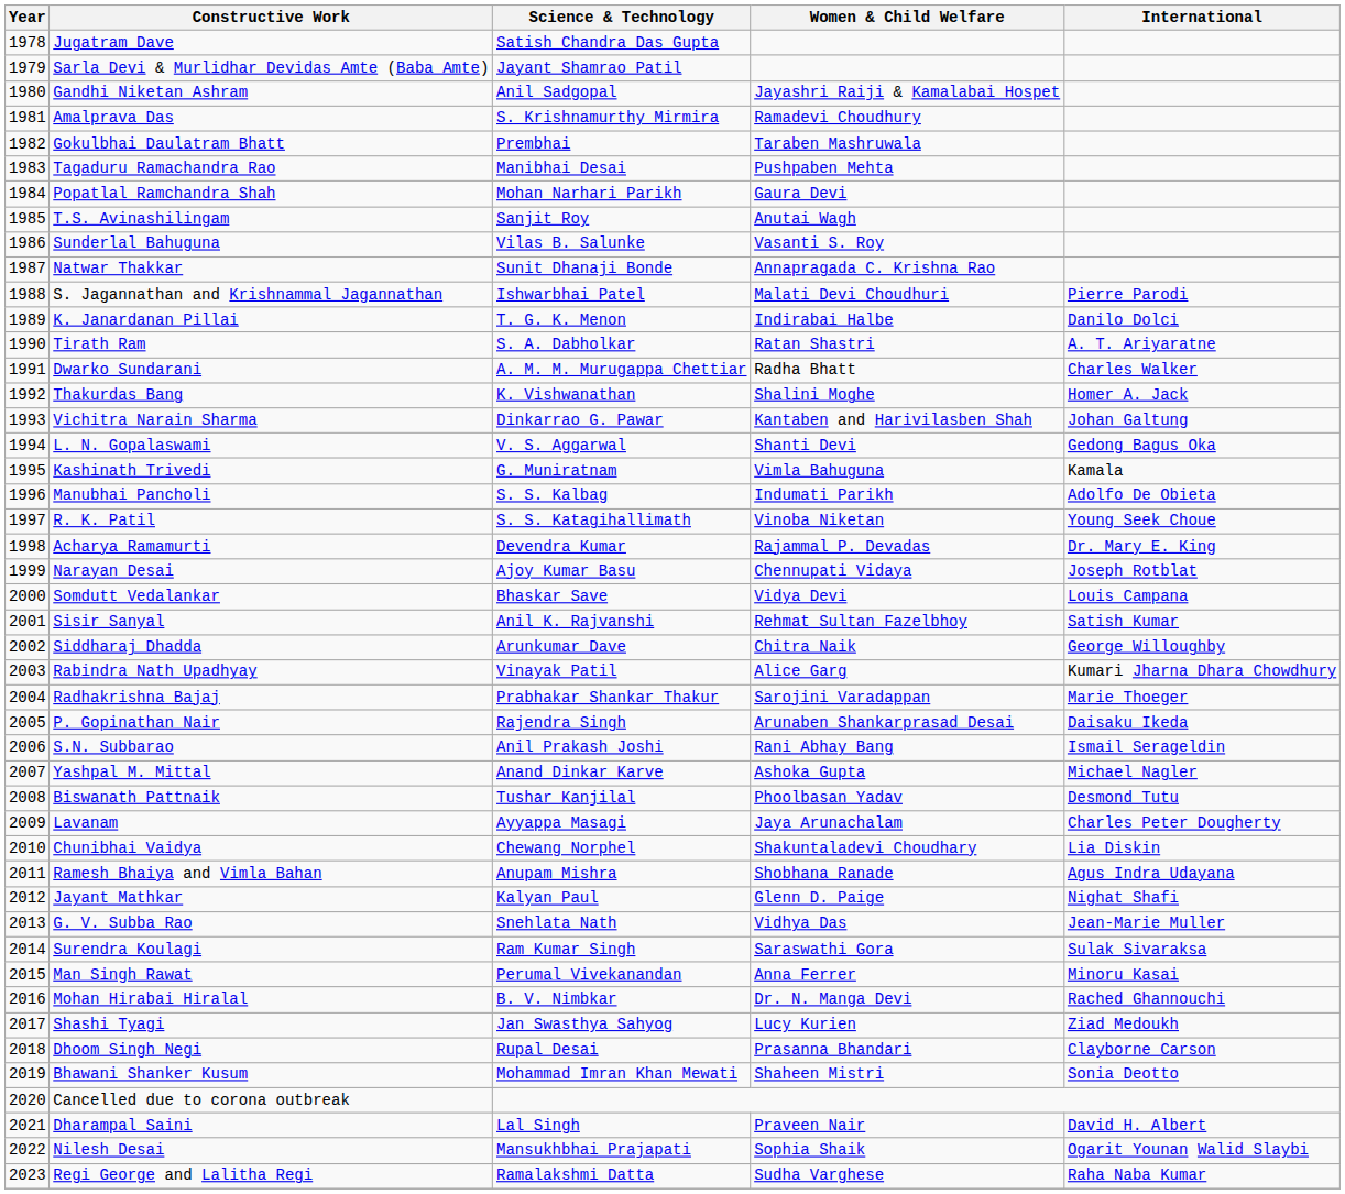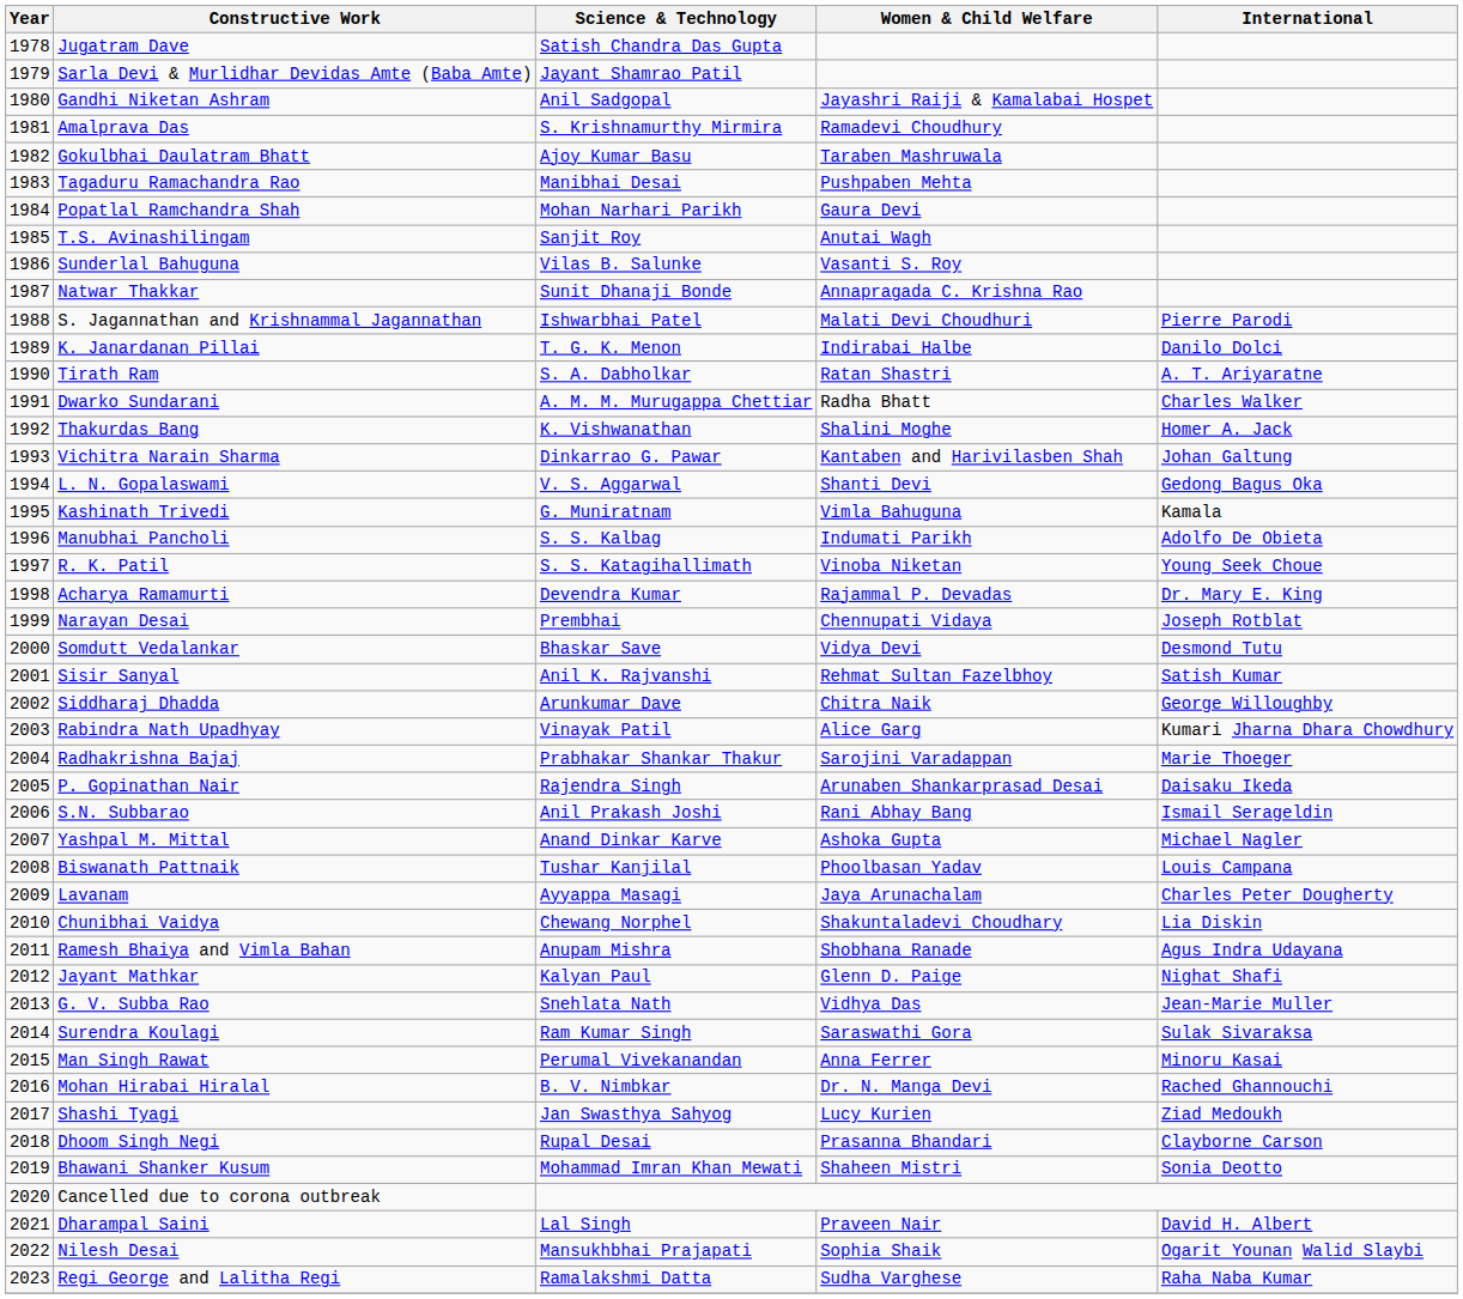Gokulbhai Daulatram Bhatt | Science & Technology: Prembhai -> Ajoy Kumar Basu
Narayan Desai | Science & Technology: Ajoy Kumar Basu -> Prembhai
Somdutt Vedalankar | International: Louis Campana -> Desmond Tutu
Biswanath Pattnaik | International: Desmond Tutu -> Louis Campana
